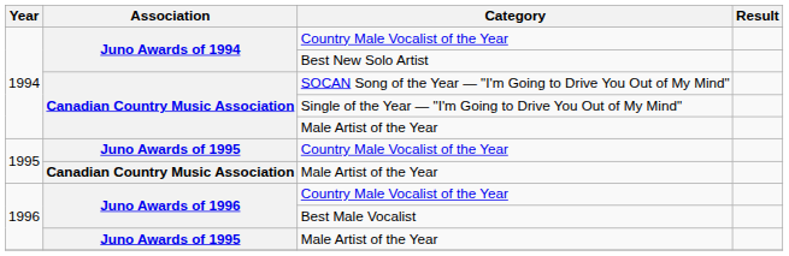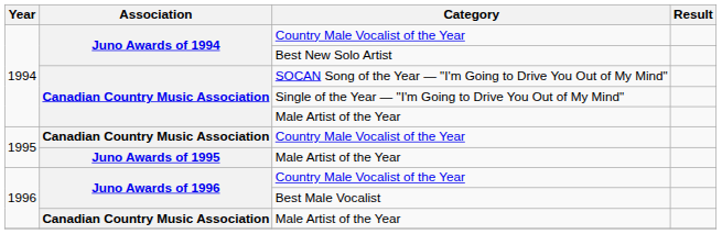1995 / Country Male Vocalist of the Year | Association: Juno Awards of 1995 -> Canadian Country Music Association
1995 / Male Artist of the Year | Association: Canadian Country Music Association -> Juno Awards of 1995
1996 / Male Artist of the Year | Association: Juno Awards of 1995 -> Canadian Country Music Association
